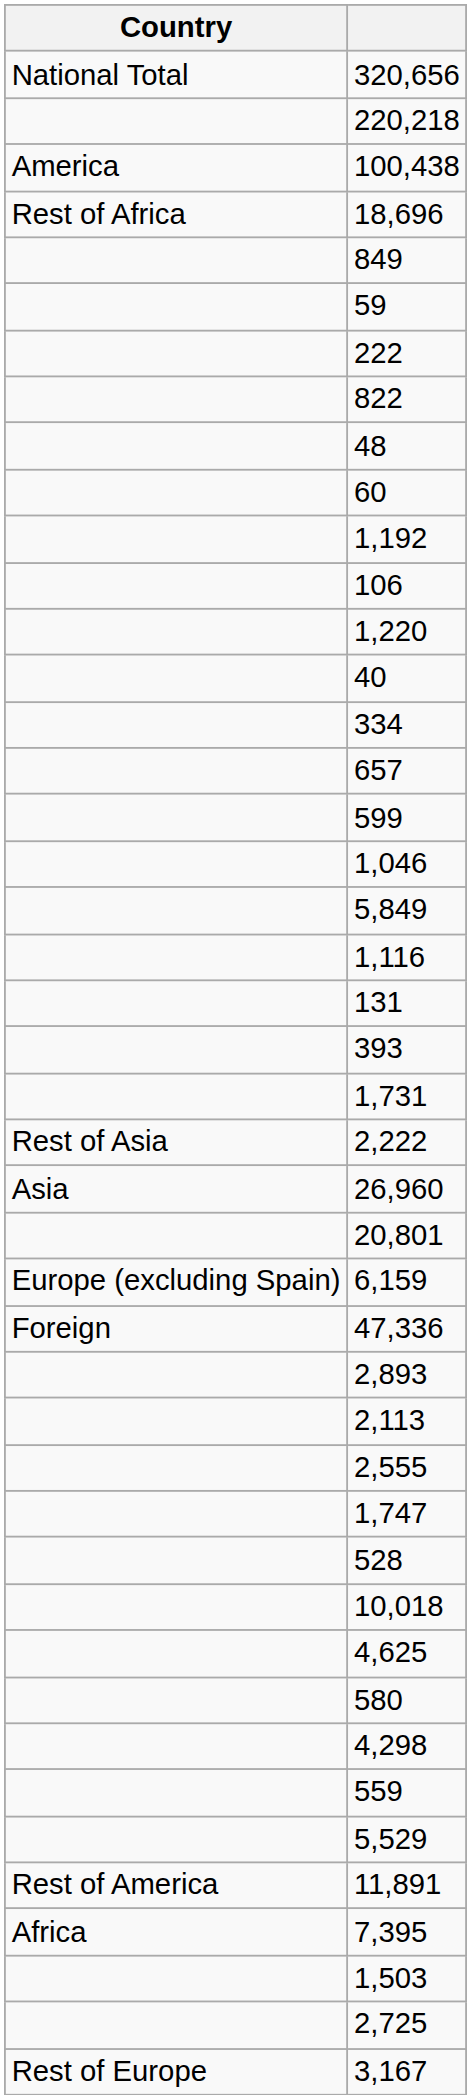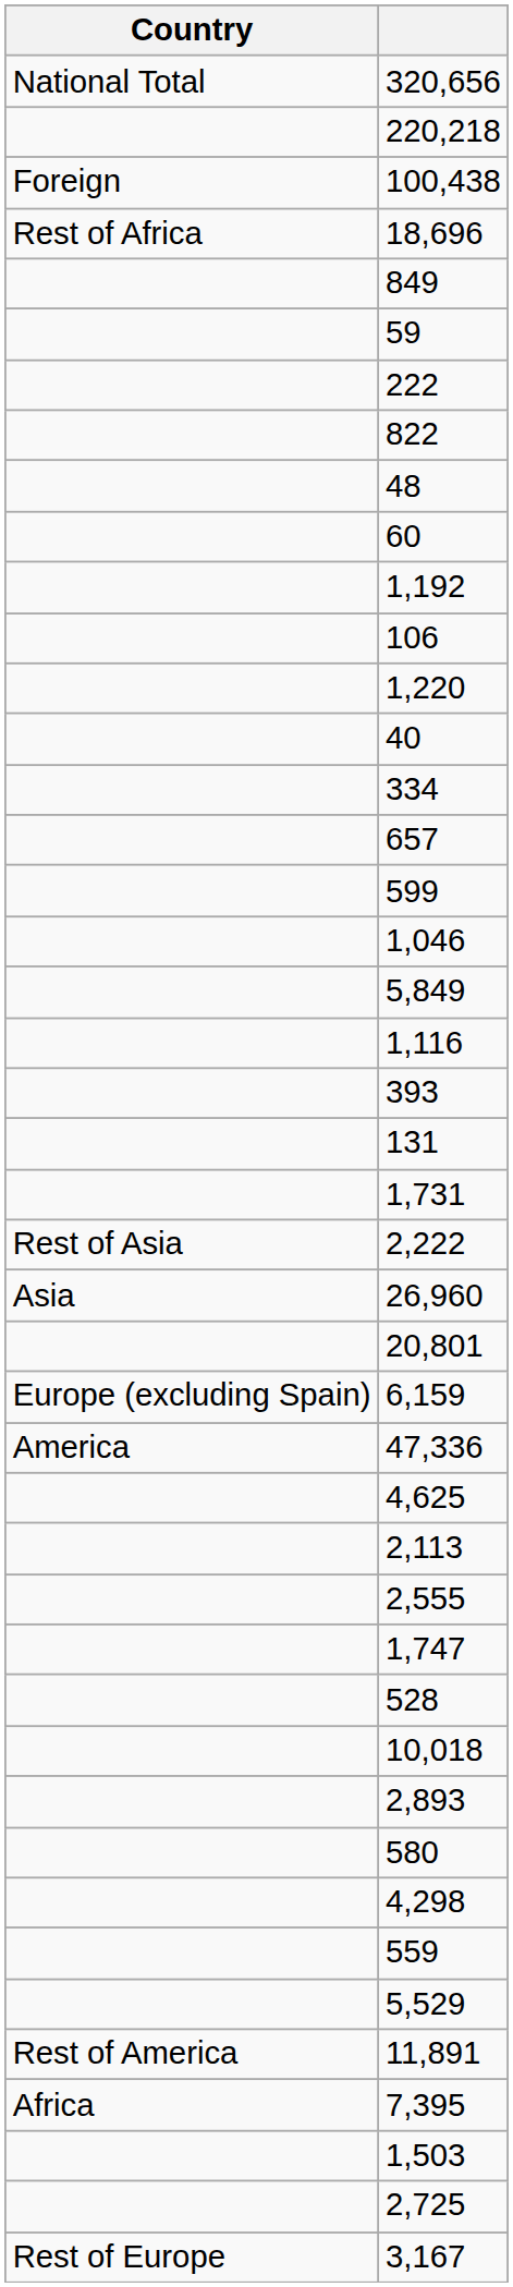100,438 | Country: America -> Foreign
rows swapped: 131 <-> 393
47,336 | Country: Foreign -> America
rows swapped: 2,893 <-> 4,625
